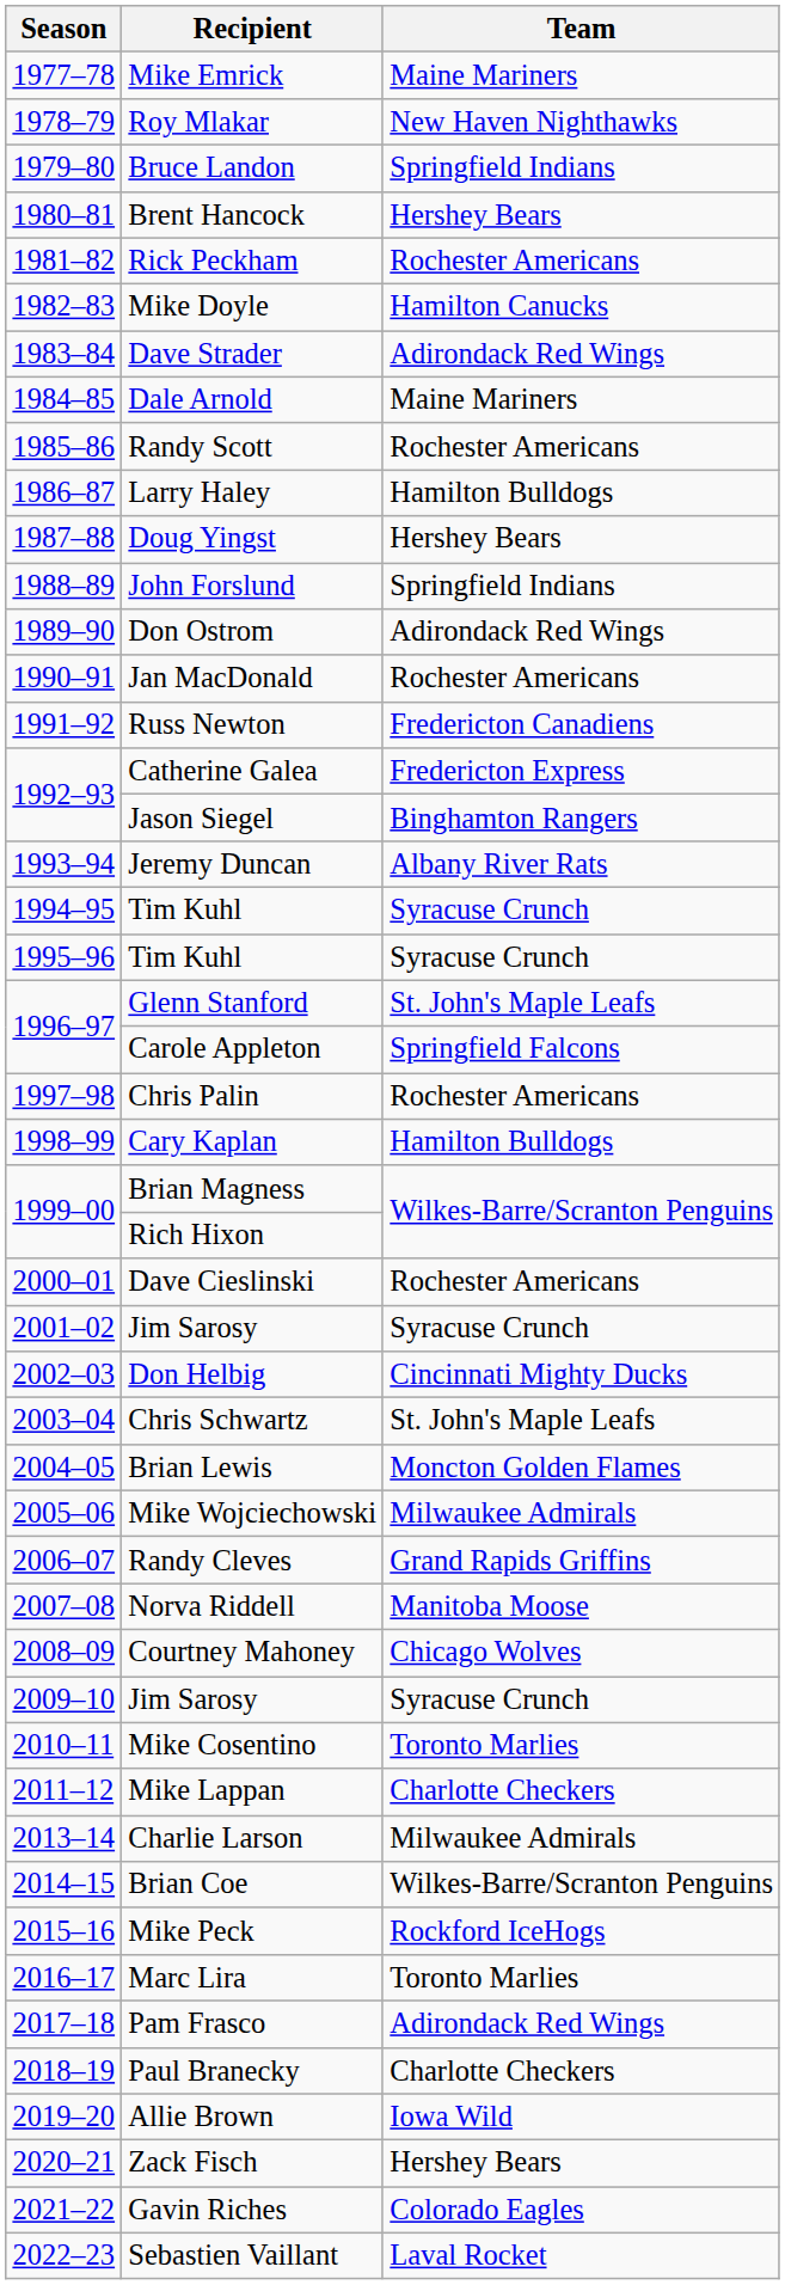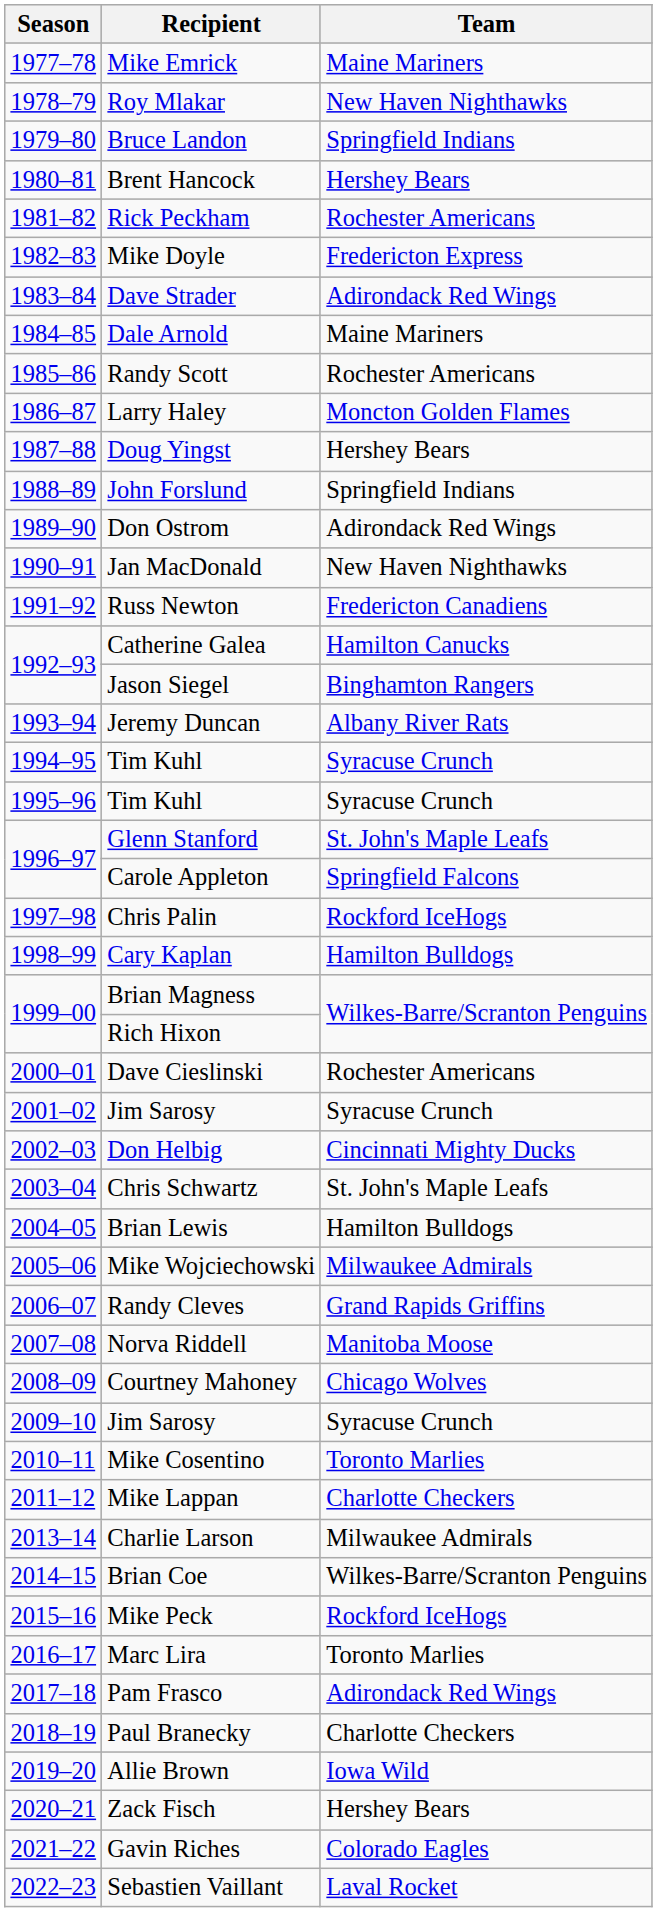Mike Doyle | Team: Hamilton Canucks -> Fredericton Express
Larry Haley | Team: Hamilton Bulldogs -> Moncton Golden Flames
Jan MacDonald | Team: Rochester Americans -> New Haven Nighthawks
Catherine Galea | Team: Fredericton Express -> Hamilton Canucks
Chris Palin | Team: Rochester Americans -> Rockford IceHogs
Brian Lewis | Team: Moncton Golden Flames -> Hamilton Bulldogs
